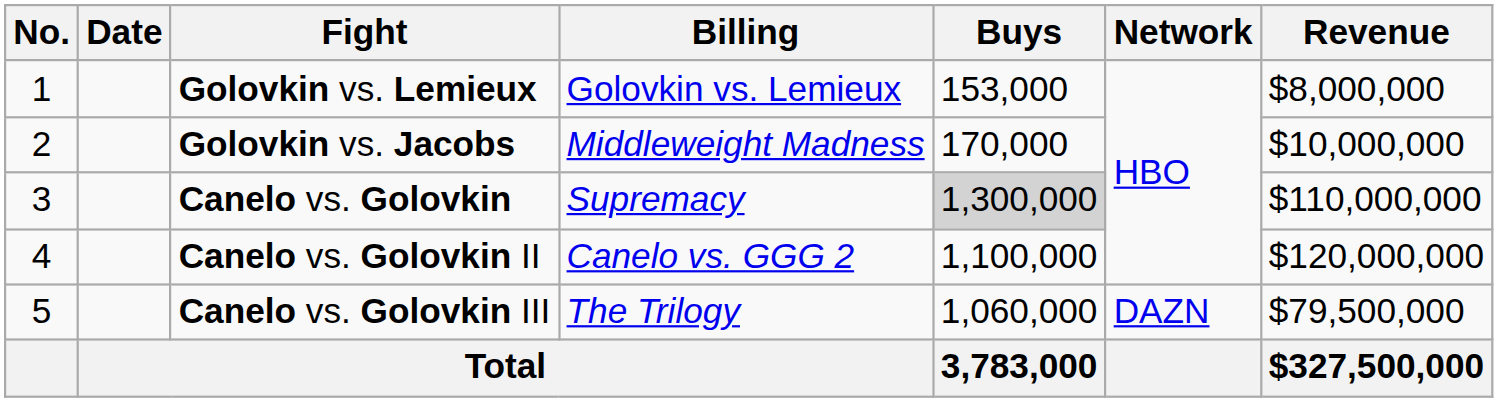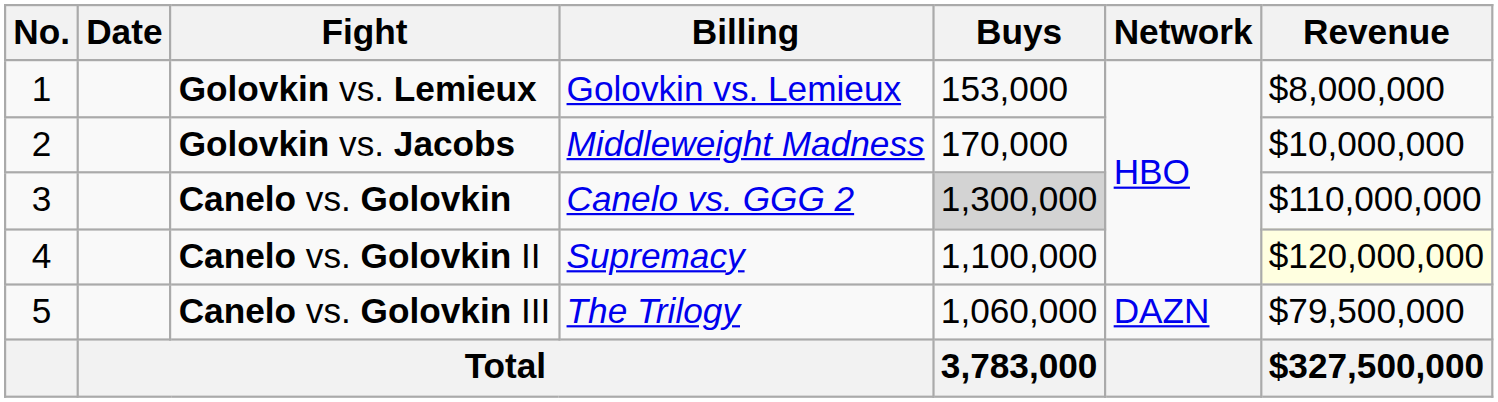Canelo vs. Golovkin | Billing: Supremacy -> Canelo vs. GGG 2
Canelo vs. Golovkin II | Billing: Canelo vs. GGG 2 -> Supremacy
Canelo vs. Golovkin II | Revenue: no background -> lightyellow background
